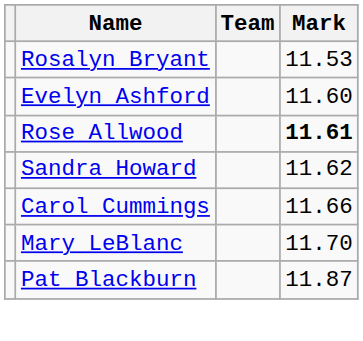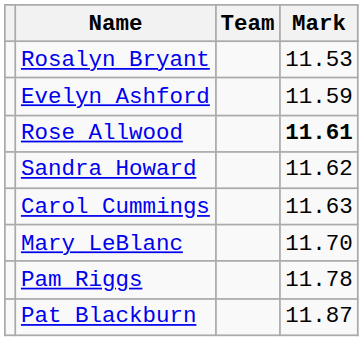Evelyn Ashford | Mark: 11.60 -> 11.59
Carol Cummings | Mark: 11.66 -> 11.63
+ row: Pam Riggs | 11.78
